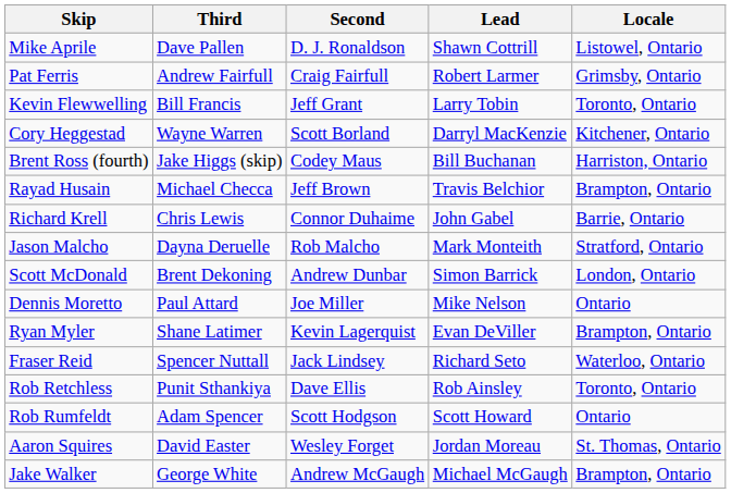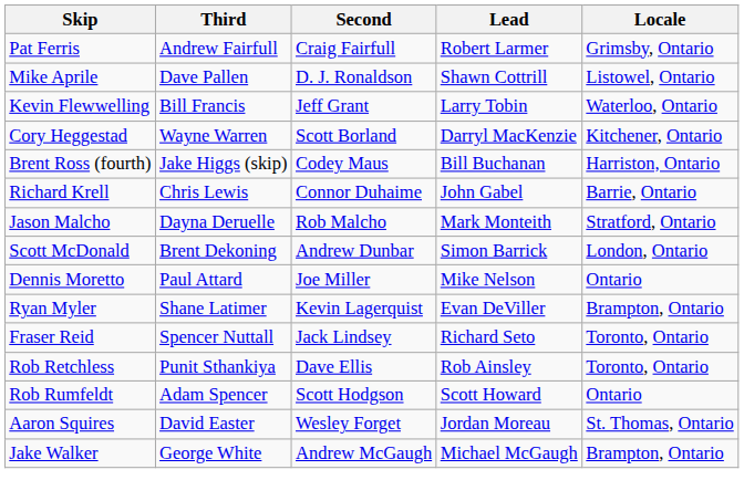rows swapped: Mike Aprile <-> Pat Ferris
Kevin Flewwelling | Locale: Toronto, Ontario -> Waterloo, Ontario
- row: Rayad Husain | Michael Checca | Jeff Brown | Travis Belchior | Brampton, Ontario
Fraser Reid | Locale: Waterloo, Ontario -> Toronto, Ontario
